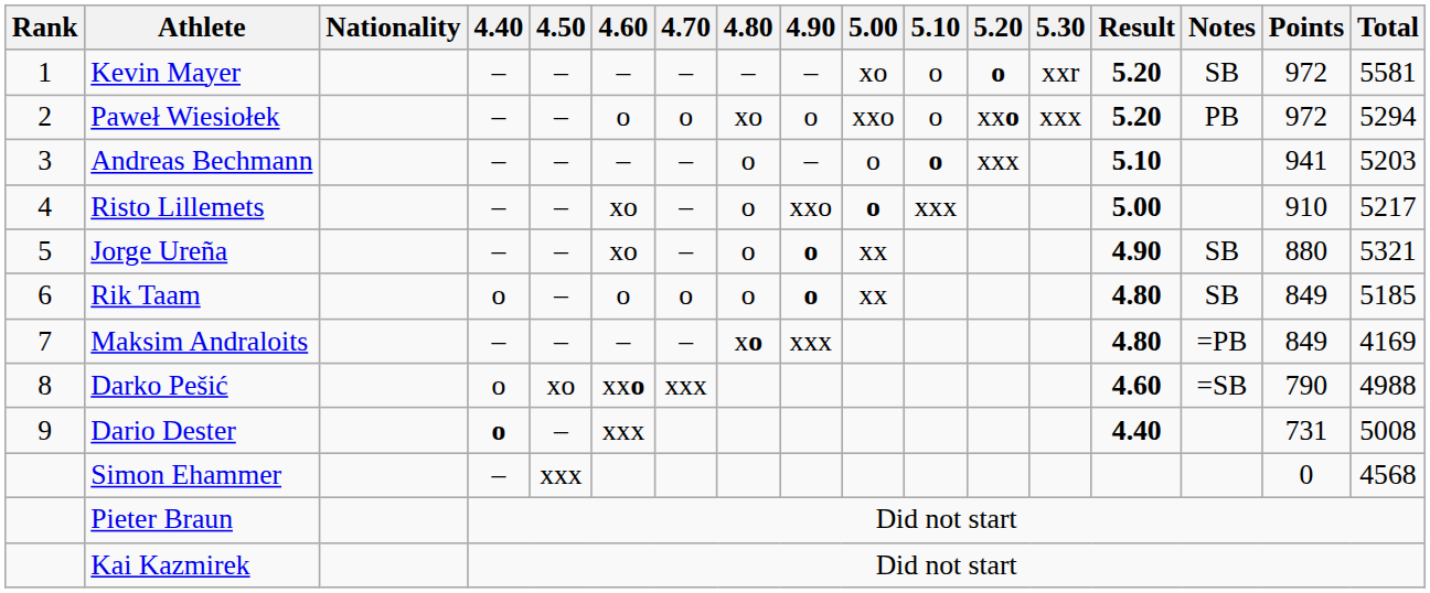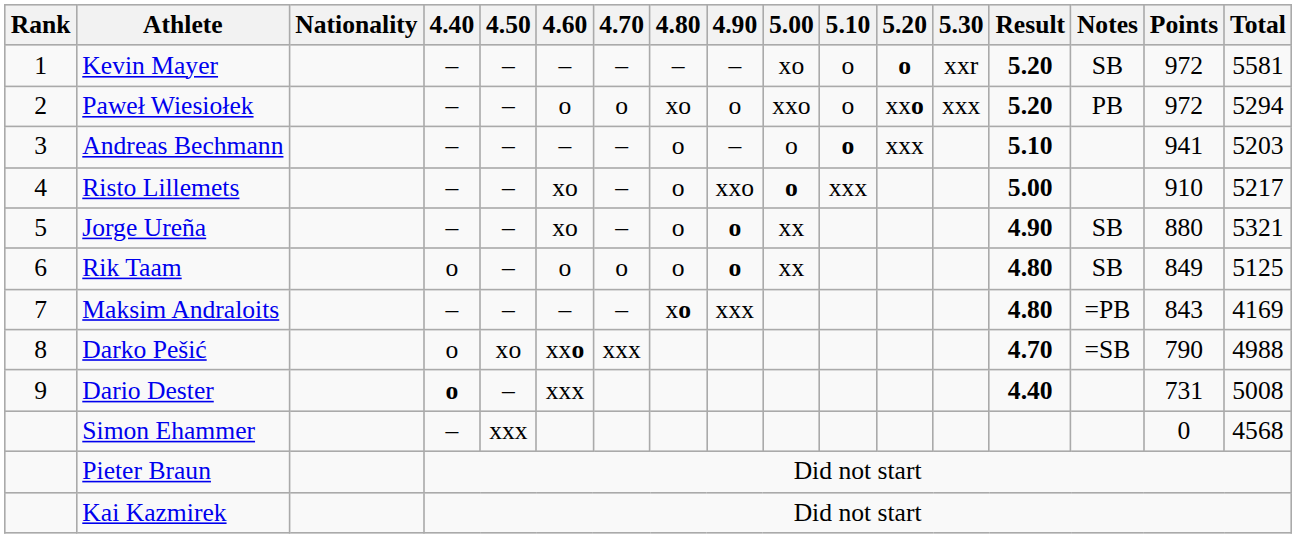Rik Taam | Total: 5185 -> 5125
Maksim Andraloits | Points: 849 -> 843
Darko Pešić | Result: 4.60 -> 4.70
